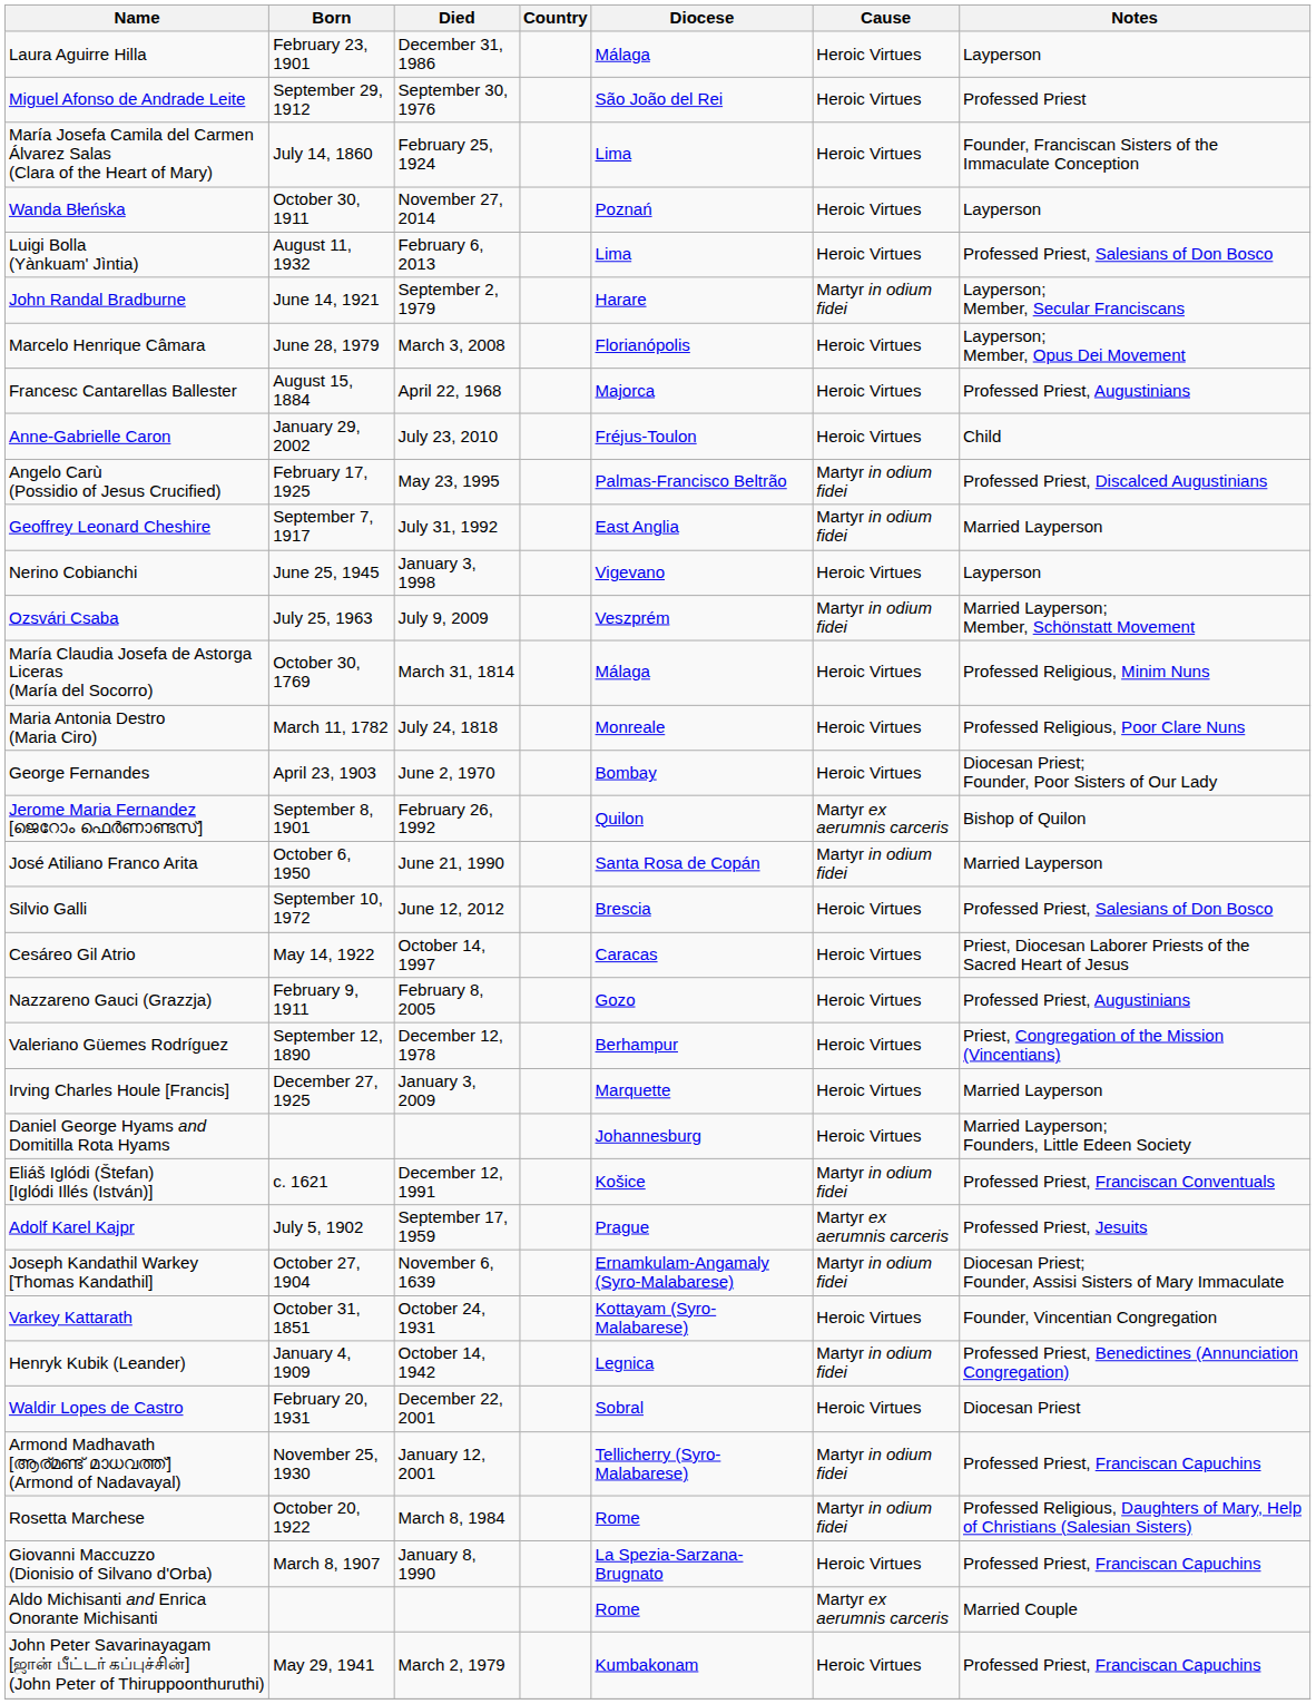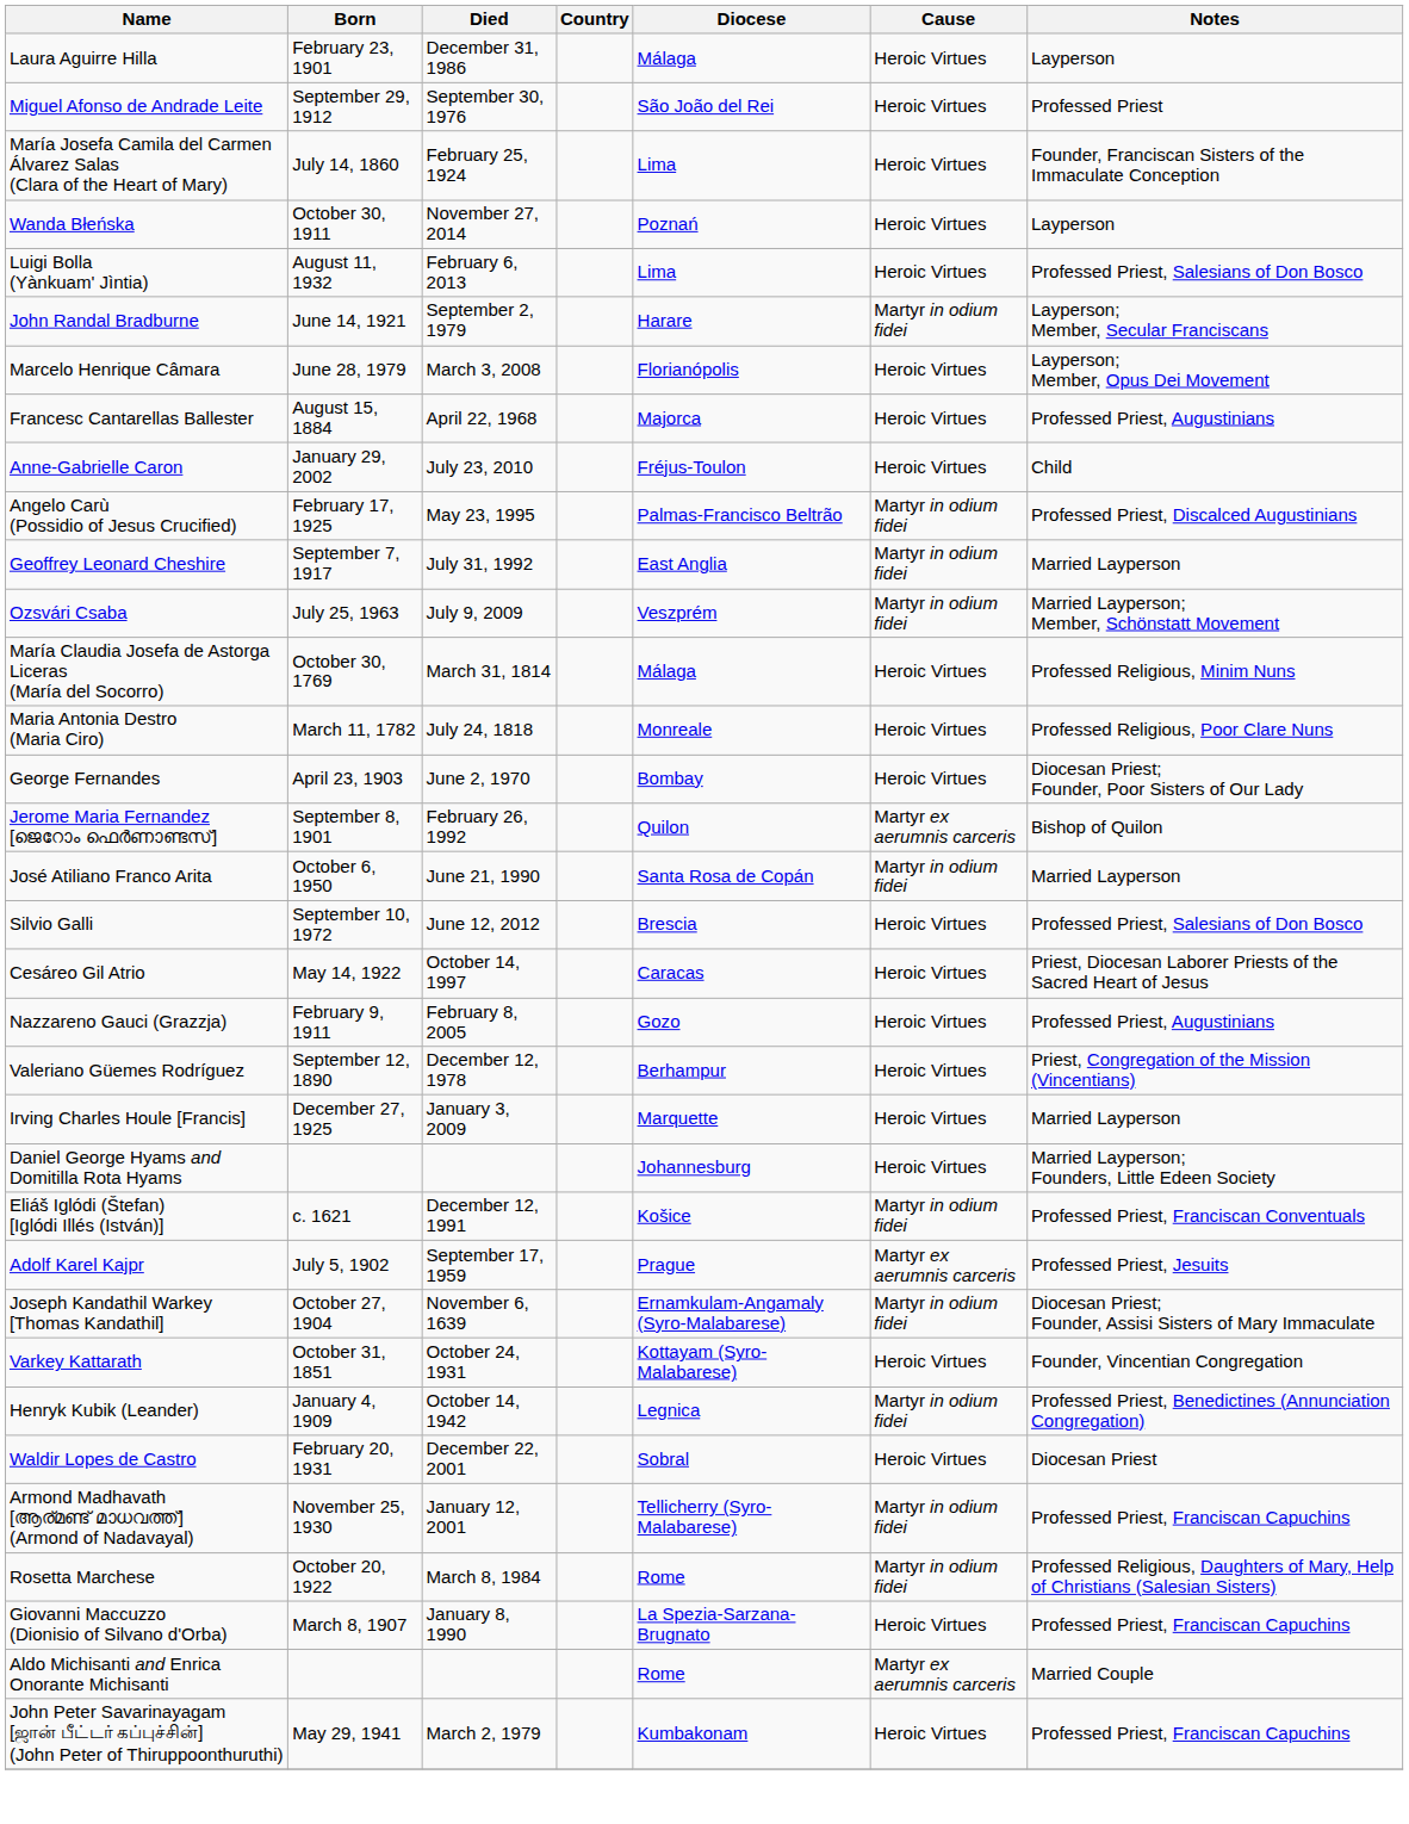- row: Nerino Cobianchi | June 25, 1945 | January 3, 1998 | Vigevano | Heroic Virtues | Layperson
